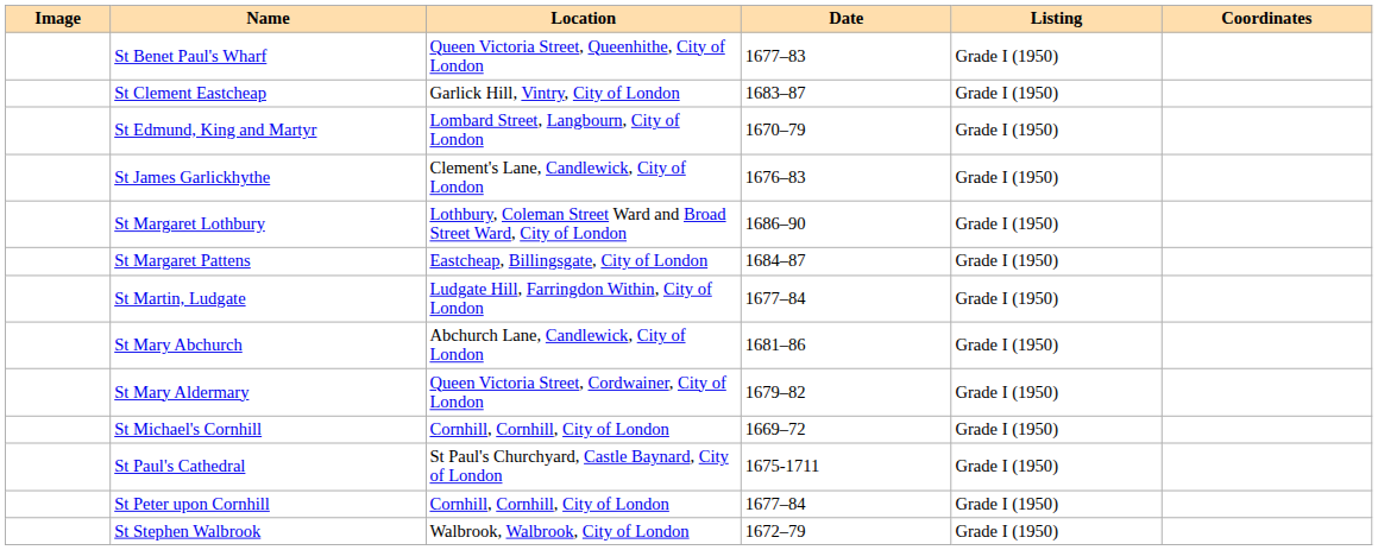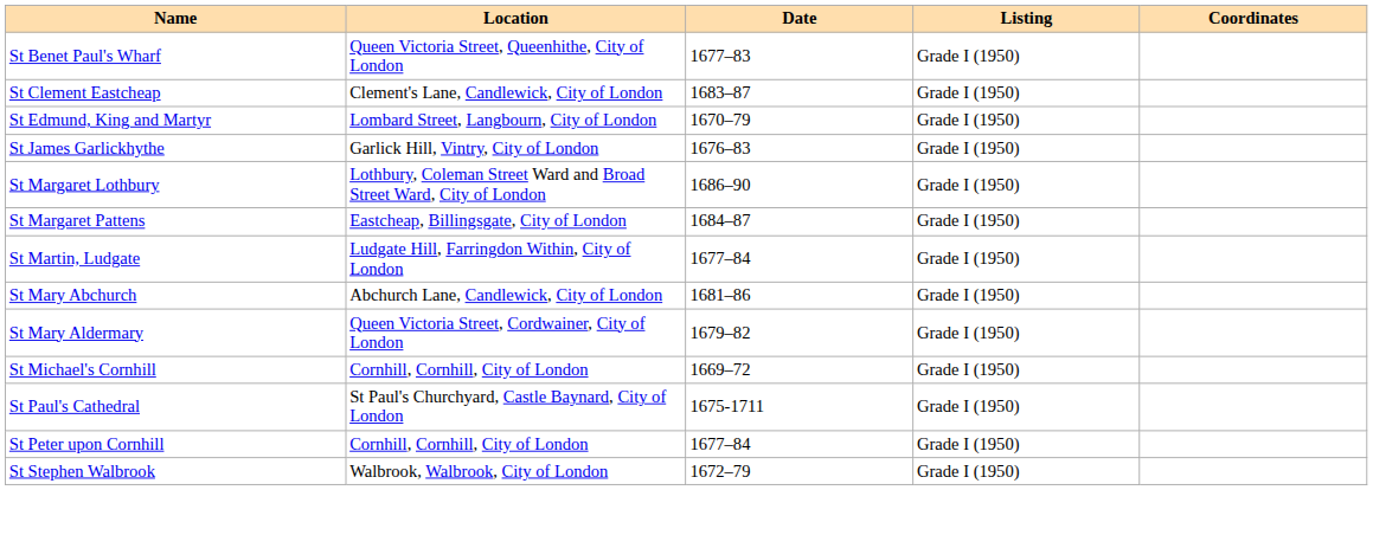- column: Image
St Clement Eastcheap | Location: Garlick Hill, Vintry, City of London -> Clement's Lane, Candlewick, City of London
St James Garlickhythe | Location: Clement's Lane, Candlewick, City of London -> Garlick Hill, Vintry, City of London
